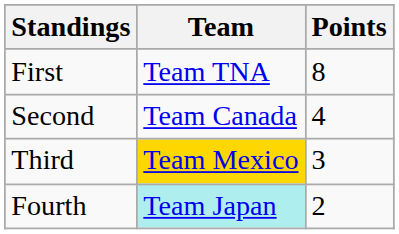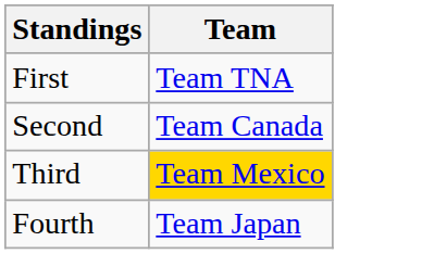- column: Points | 8 | 4 | 3 | 2
Fourth | Team: paleturquoise background -> no background
